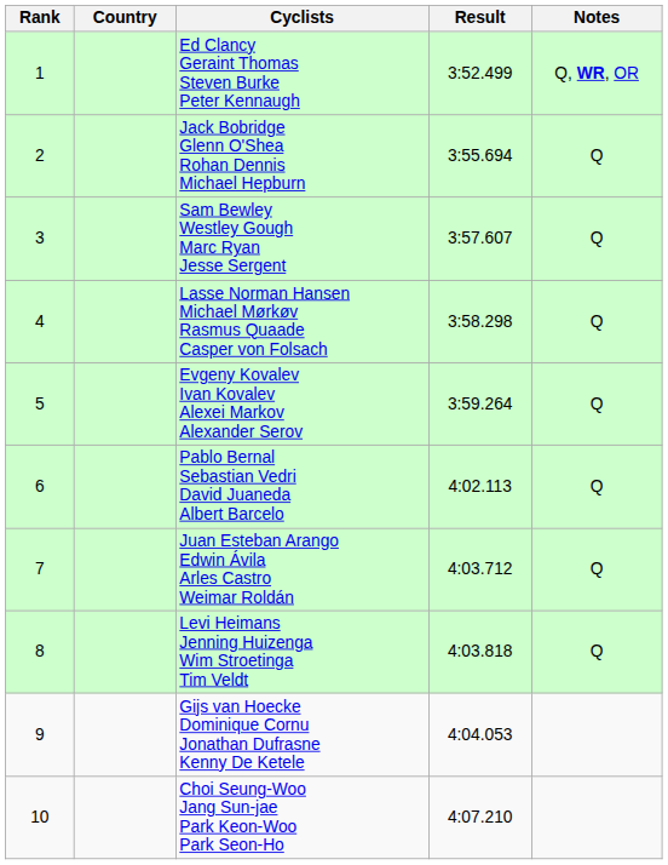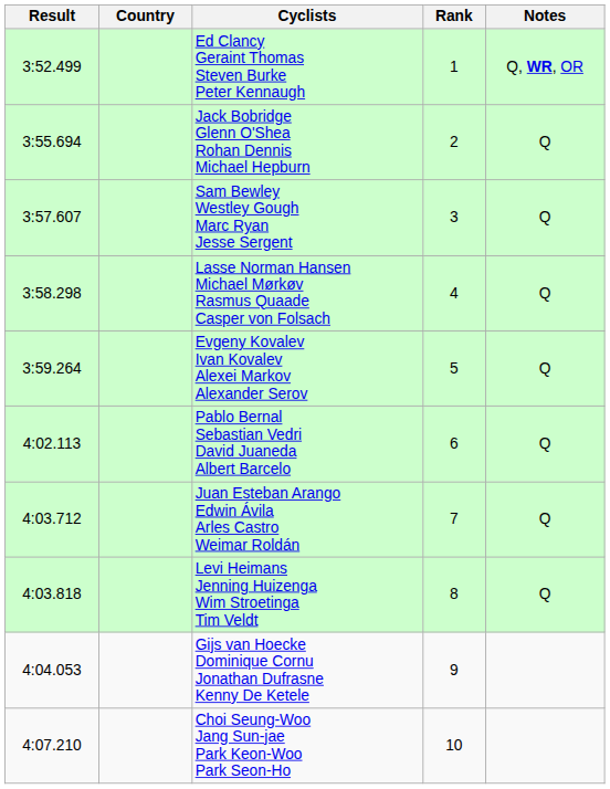columns swapped: Rank <-> Result
